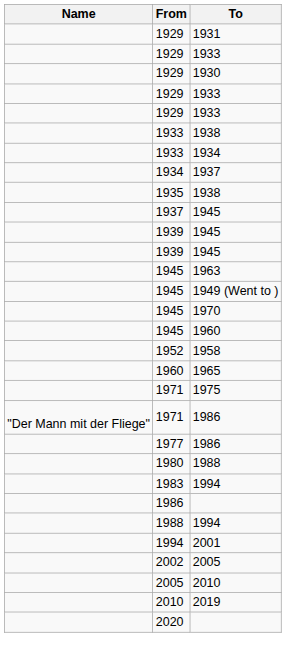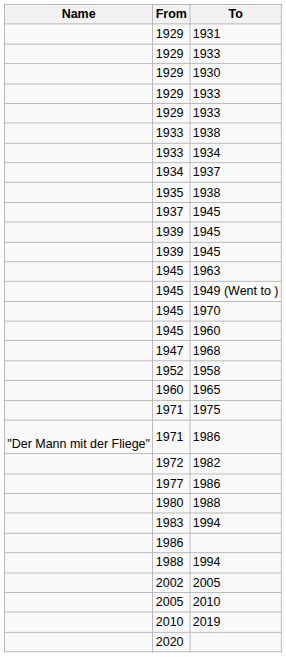+ row: 1947 | 1968
+ row: 1972 | 1982
- row: 1994 | 2001
